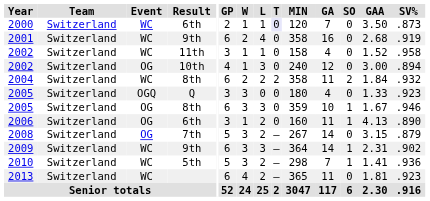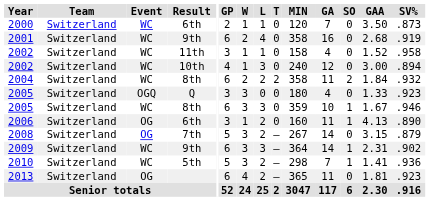2000 | T: lavender background -> no background
2002 / 10th | Event: OG -> WC
2005 / 8th | Event: OG -> WC
2013 | Event: WC -> OG
